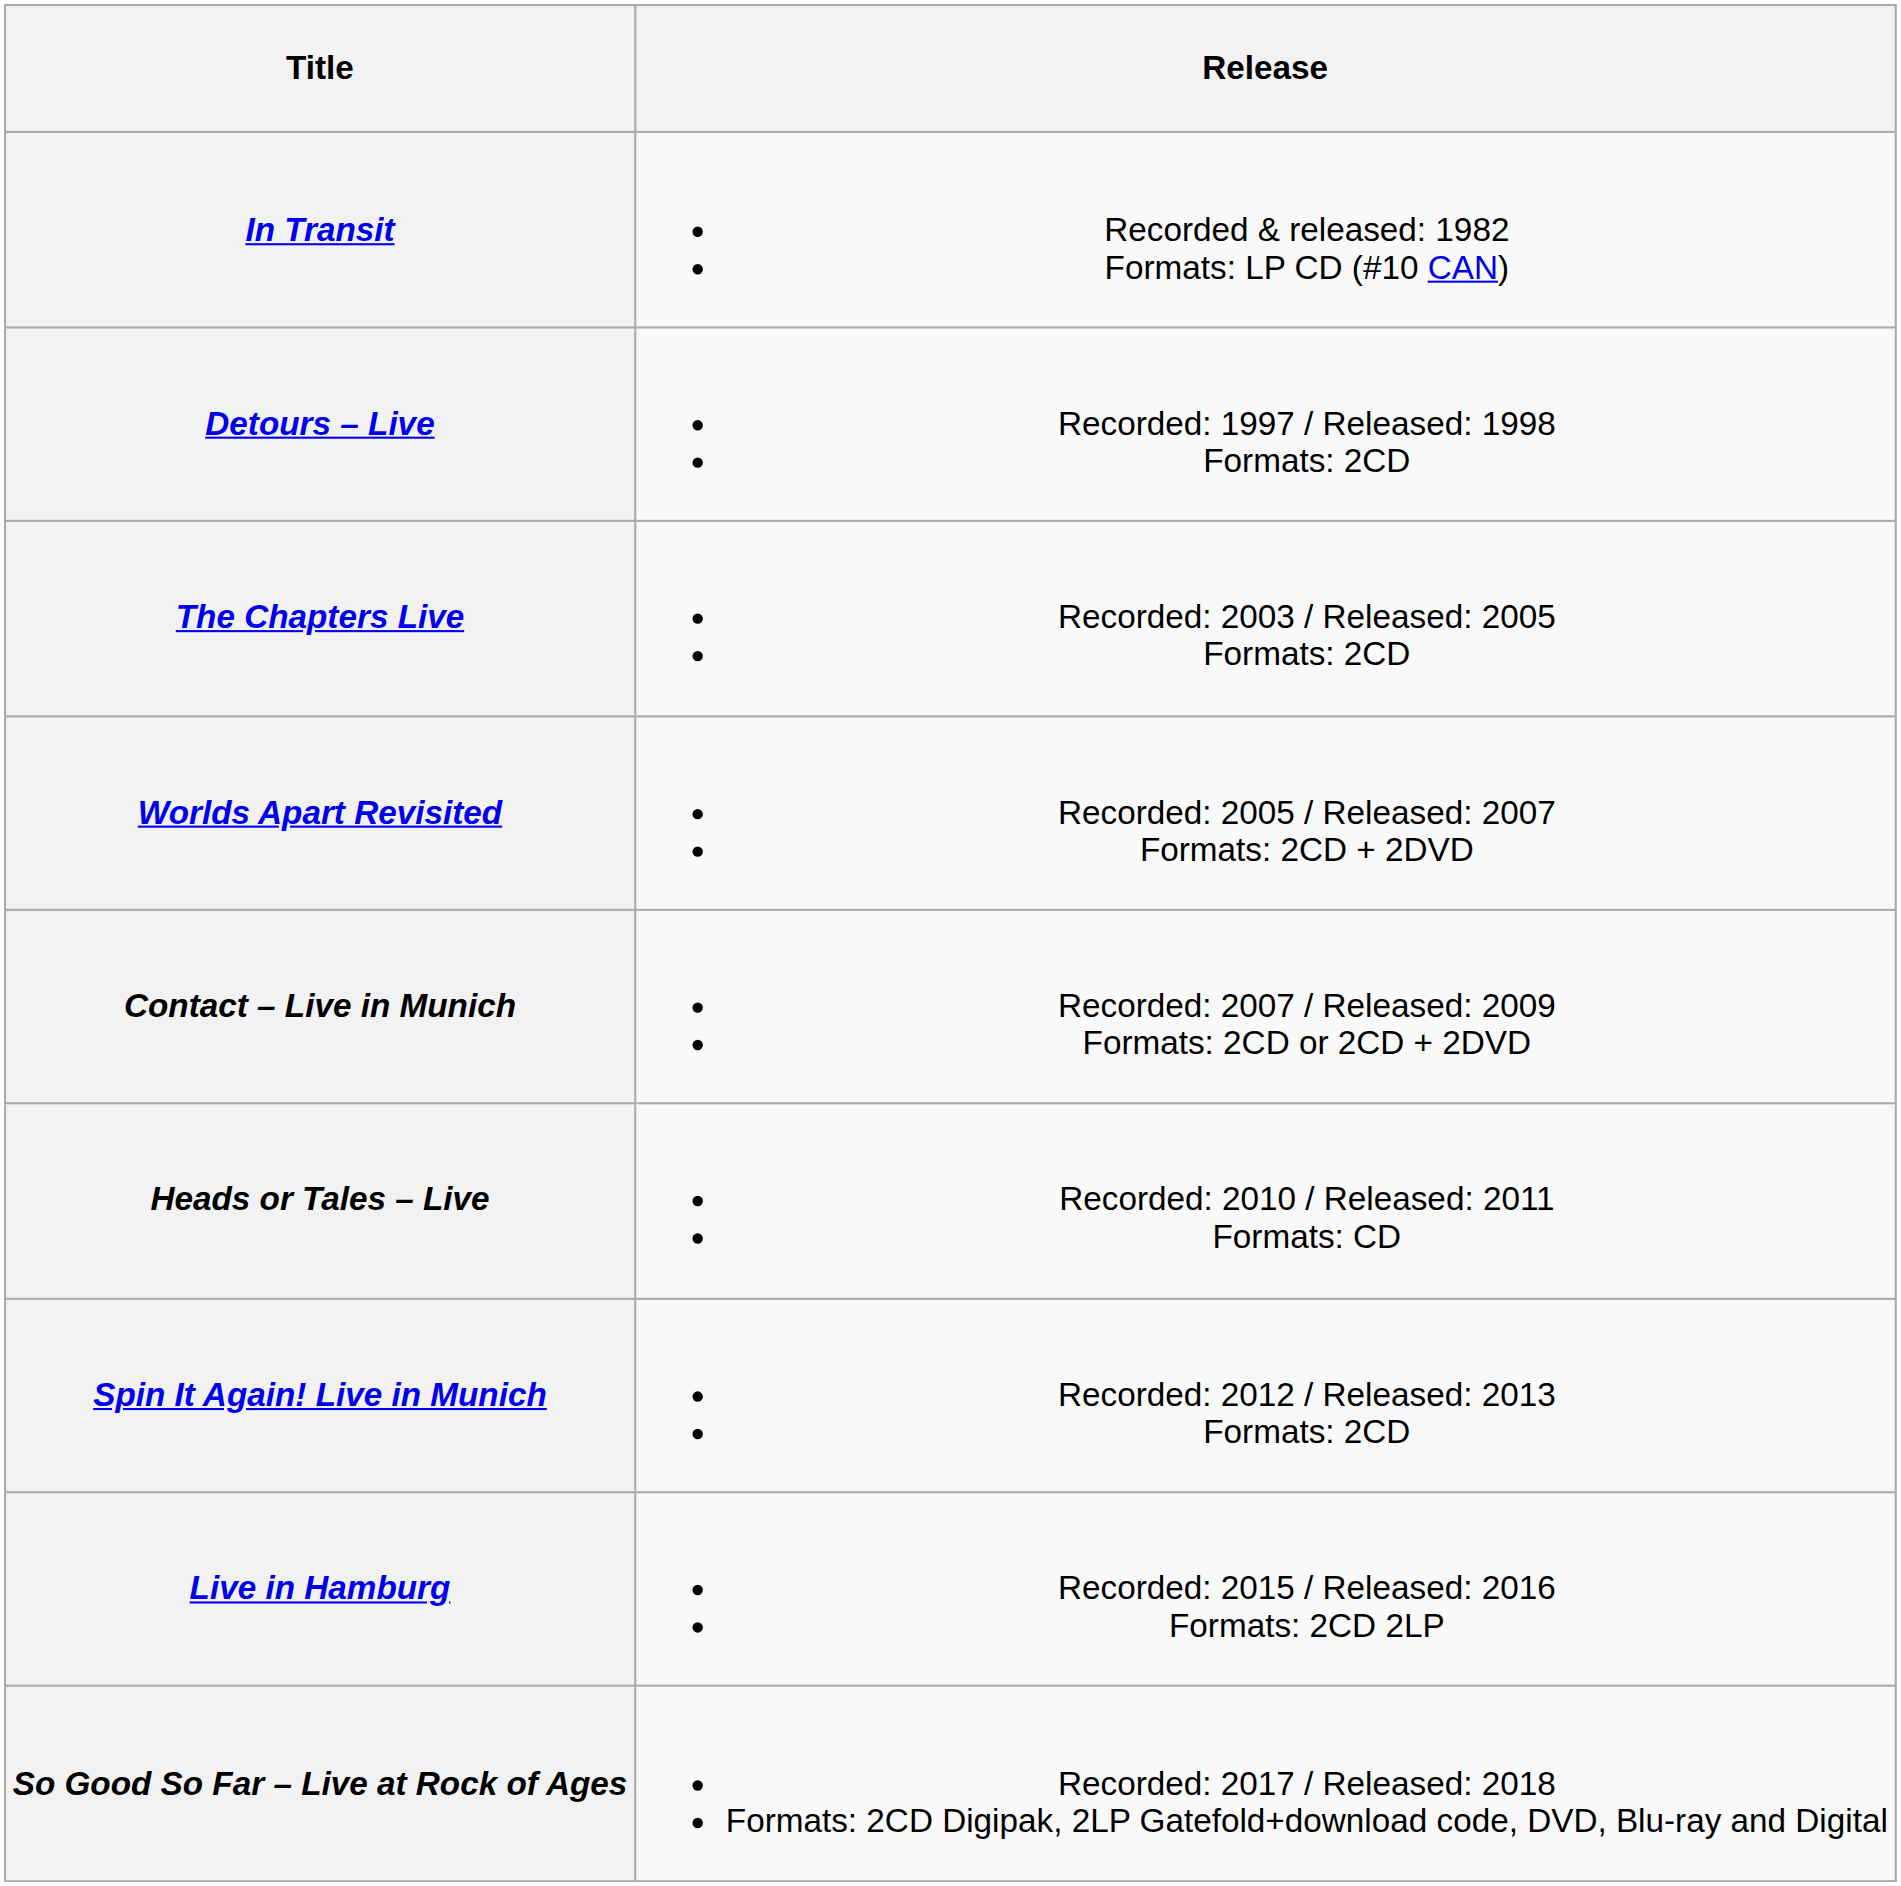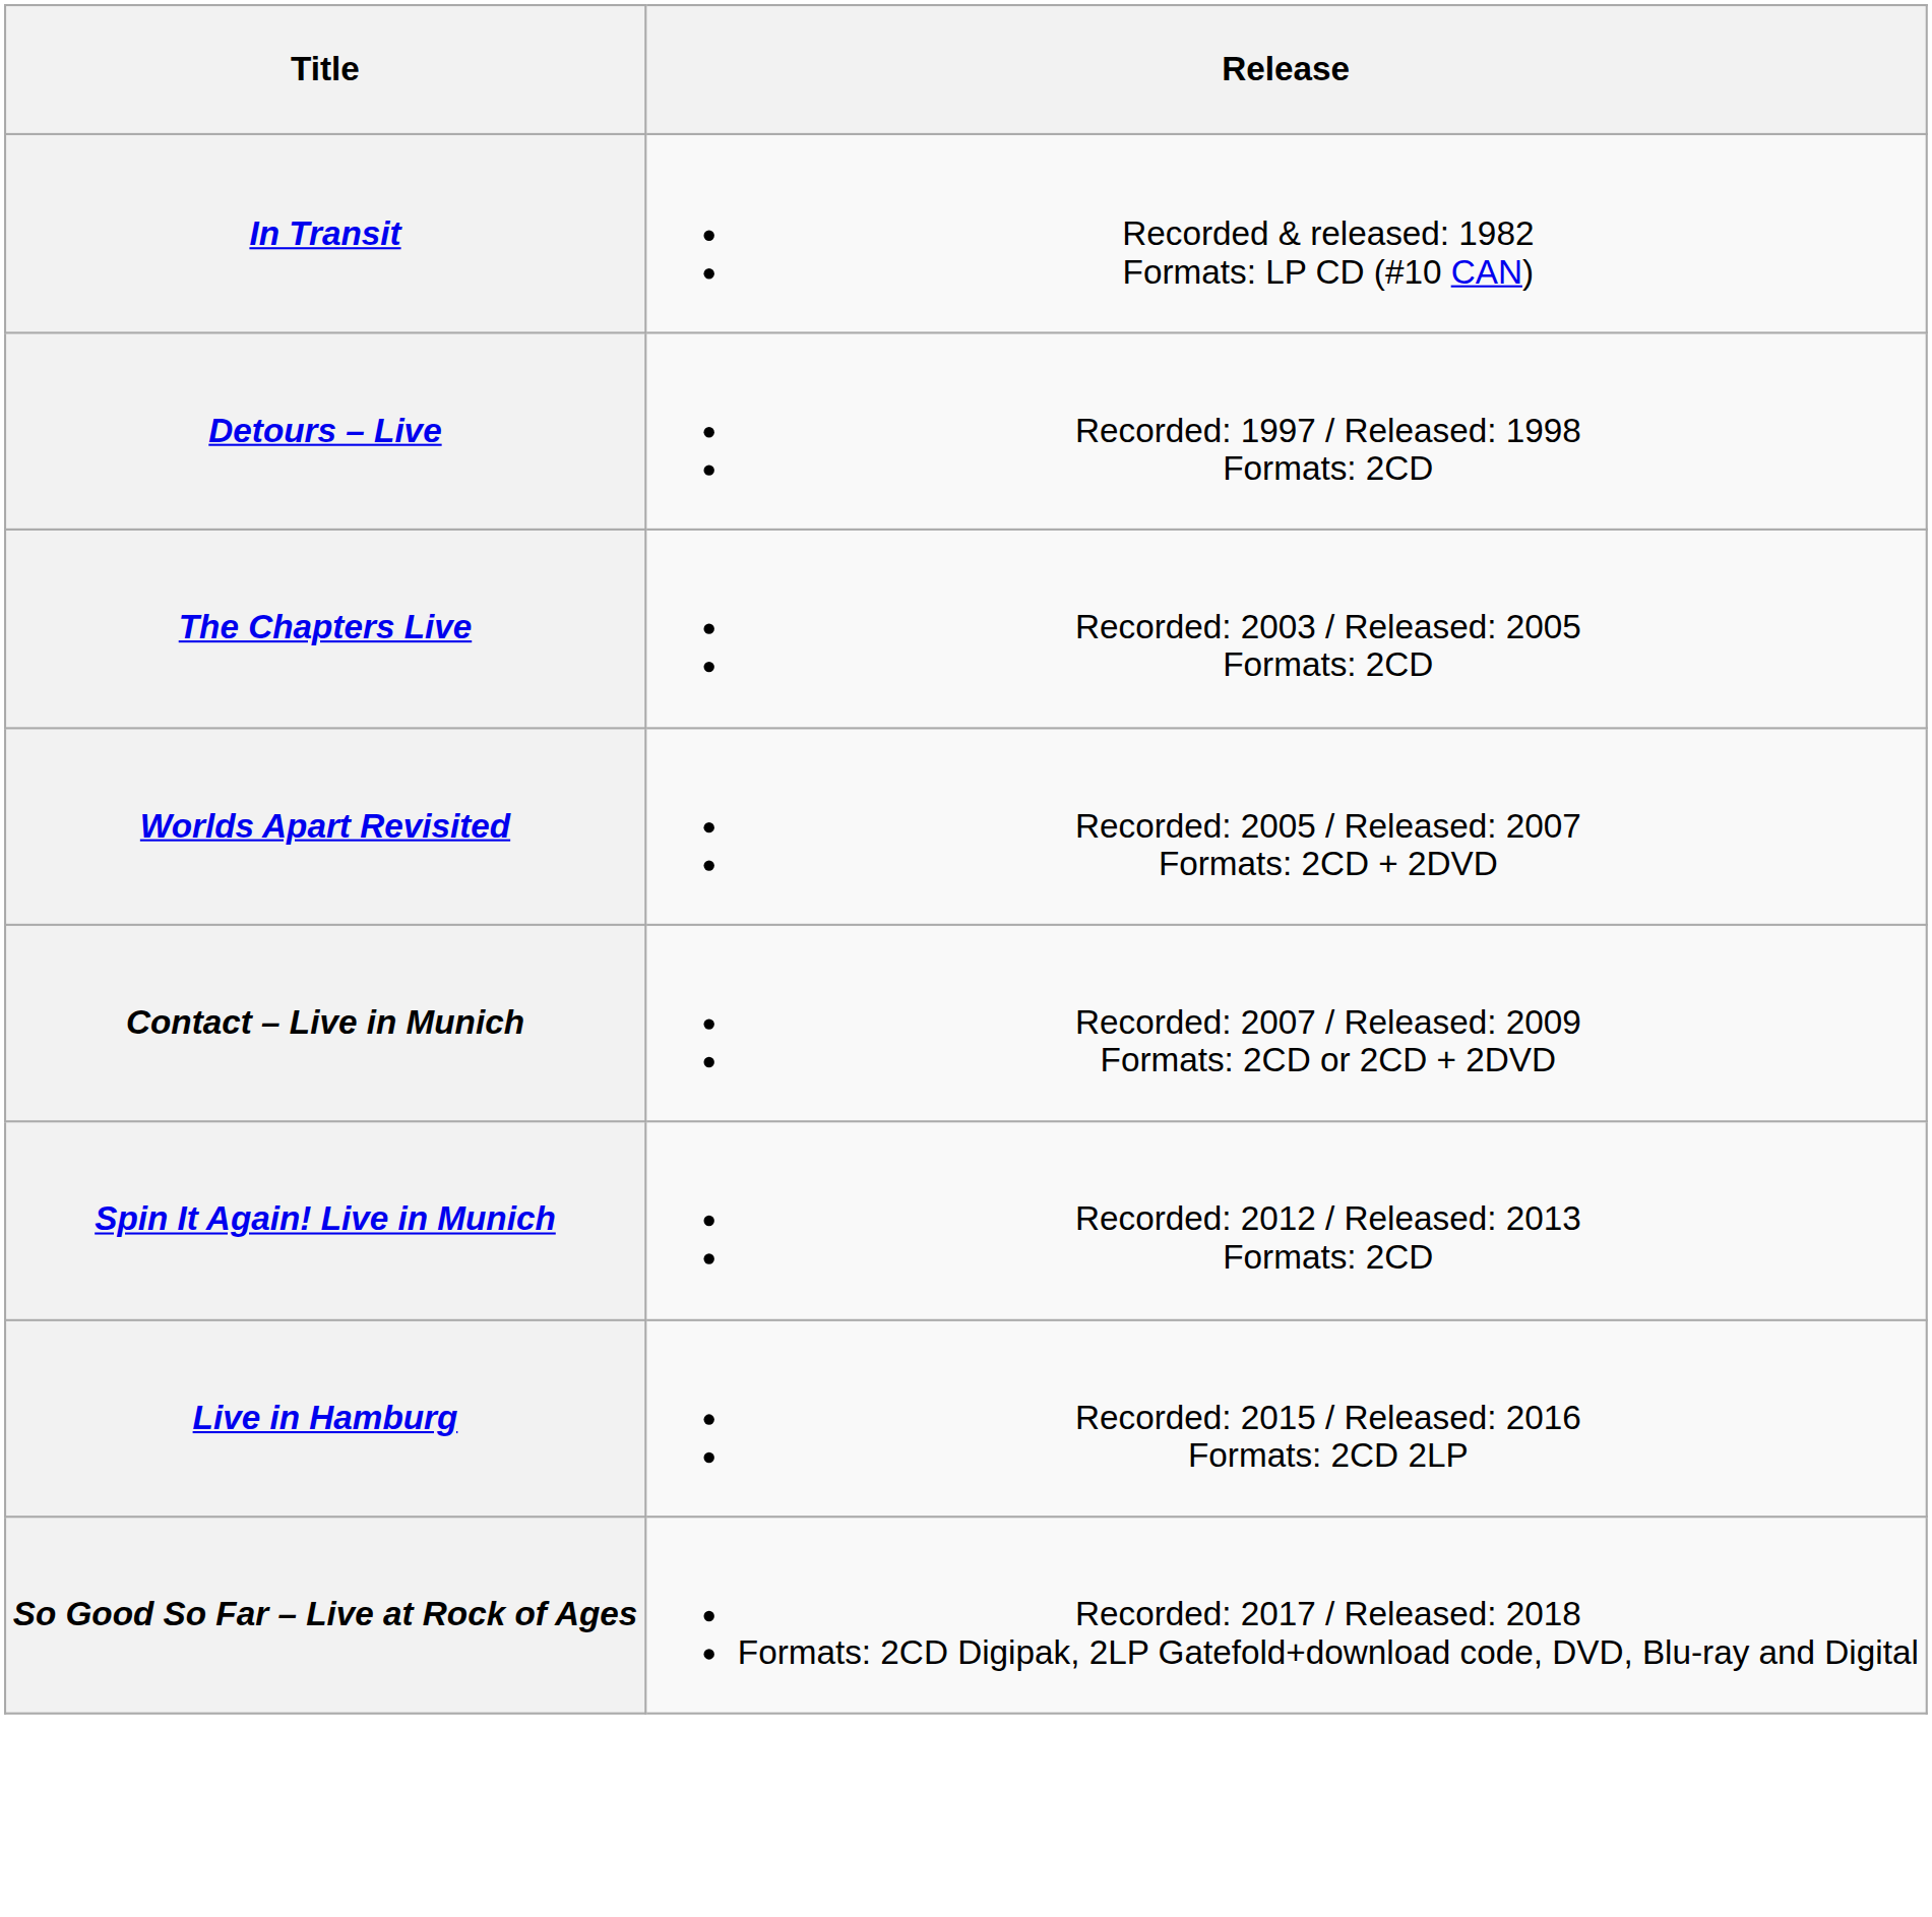- row: Heads or Tales – Live | Recorded: 2010 / Released: 2011 Formats: CD
